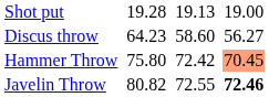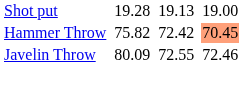- row: Discus throw | 64.23 | 58.60 | 56.27
Hammer Throw | column 3: 75.80 -> 75.82
Javelin Throw | column 3: 80.82 -> 80.09
Javelin Throw | column 7: bold -> normal
